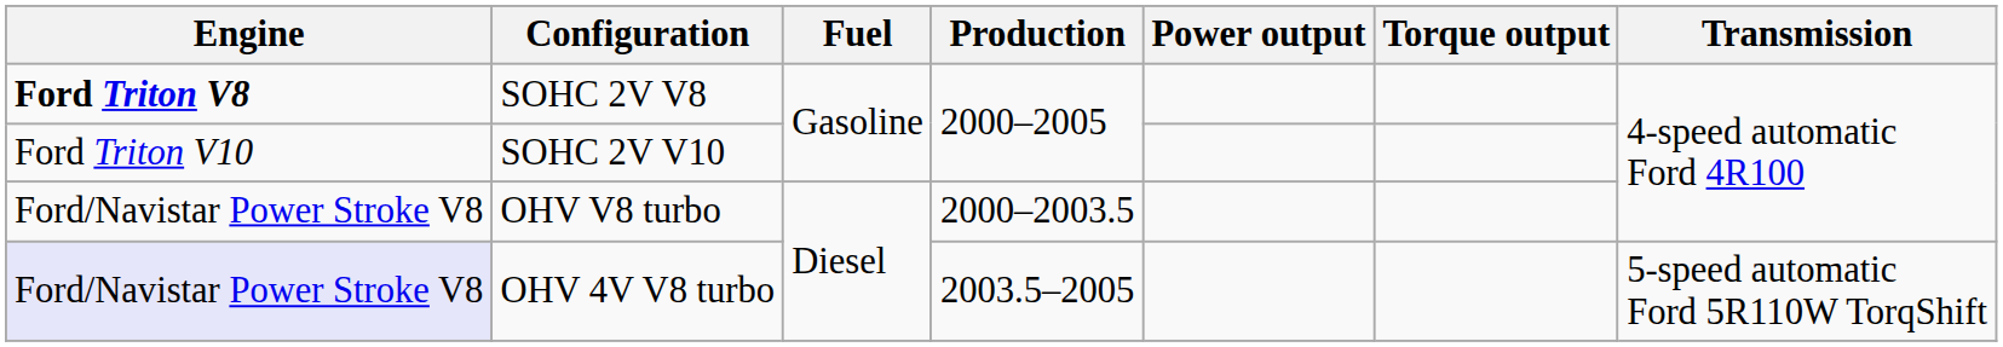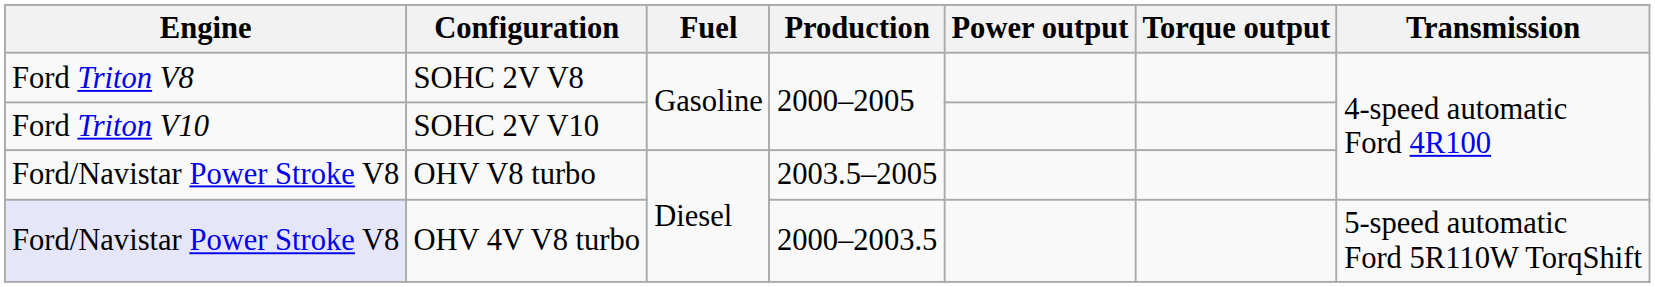SOHC 2V V8 | Engine: bold -> normal
OHV V8 turbo | Production: 2000–2003.5 -> 2003.5–2005
OHV 4V V8 turbo | Production: 2003.5–2005 -> 2000–2003.5
